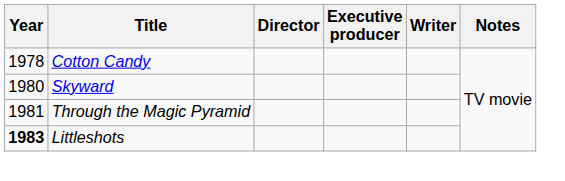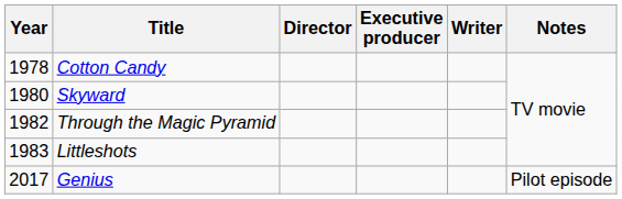Through the Magic Pyramid | Year: 1981 -> 1982
Littleshots | Year: bold -> normal
+ row: 2017 | Genius | Pilot episode
